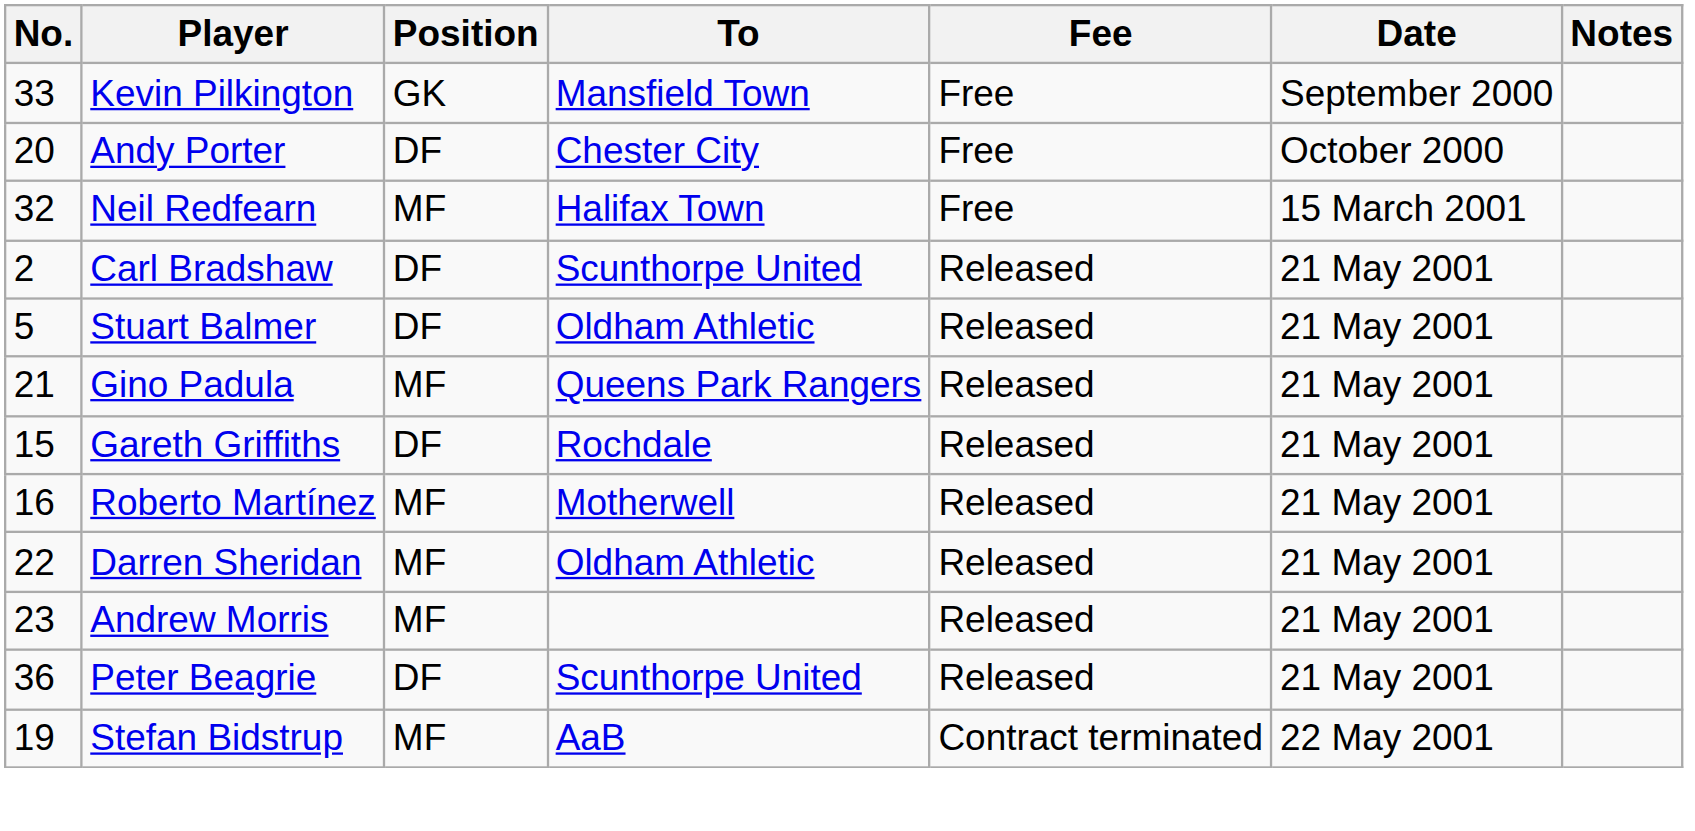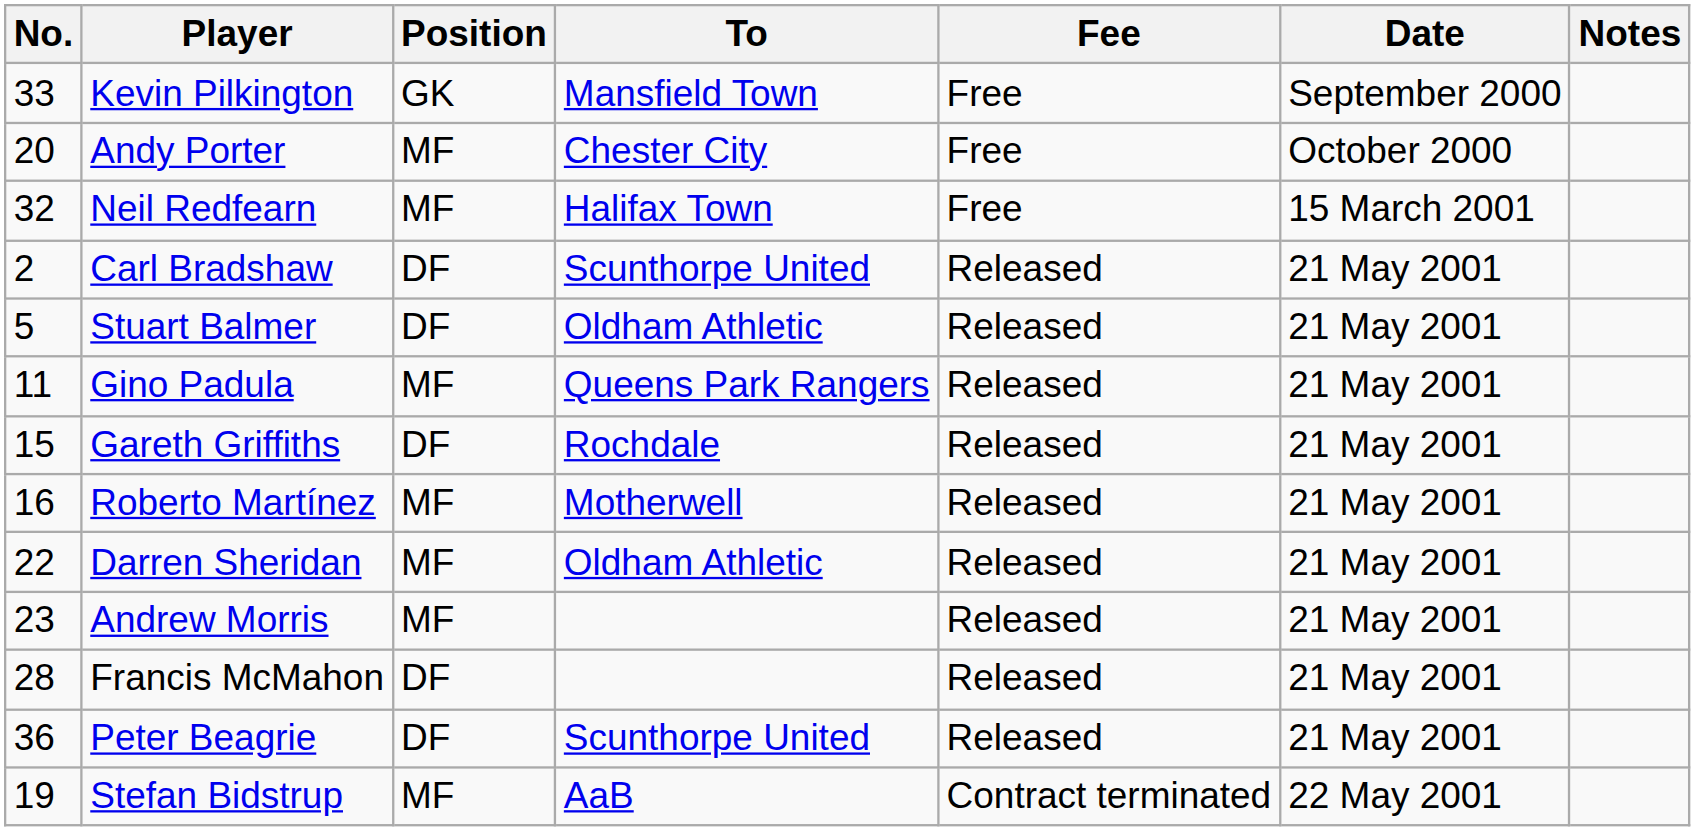Andy Porter | Position: DF -> MF
Gino Padula | No.: 21 -> 11
+ row: 28 | Francis McMahon | DF | Released | 21 May 2001
